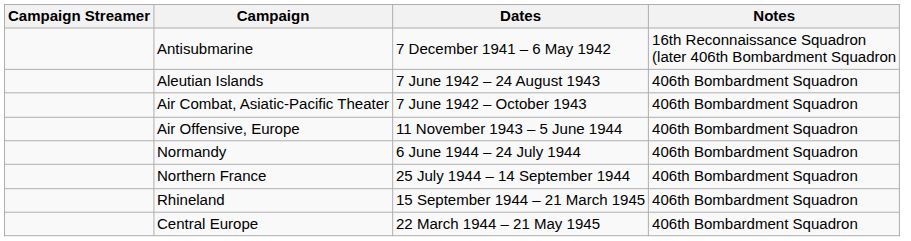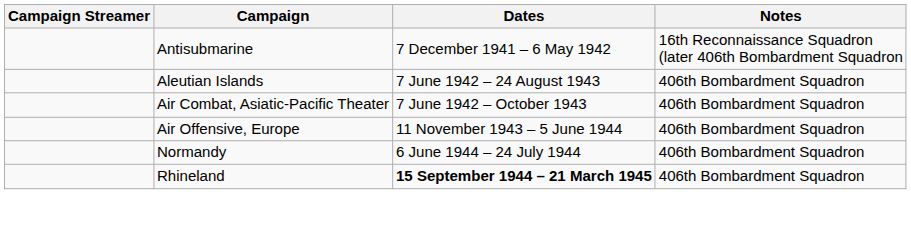- row: Northern France | 25 July 1944 – 14 September 1944 | 406th Bombardment Squadron
Rhineland | Dates: normal -> bold
- row: Central Europe | 22 March 1944 – 21 May 1945 | 406th Bombardment Squadron
